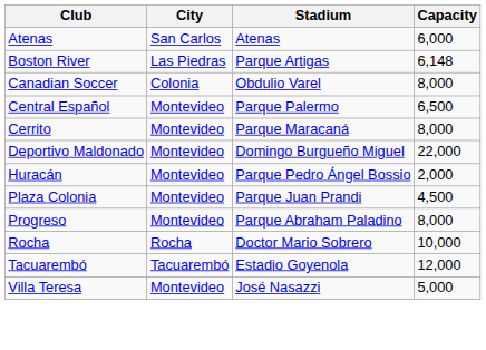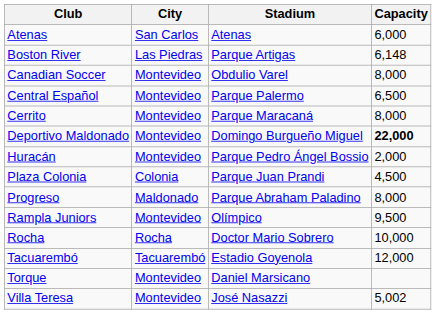Canadian Soccer | City: Colonia -> Montevideo
Deportivo Maldonado | Capacity: normal -> bold
Plaza Colonia | City: Montevideo -> Colonia
Progreso | City: Montevideo -> Maldonado
+ row: Rampla Juniors | Montevideo | Olímpico | 9,500
+ row: Torque | Montevideo | Daniel Marsicano
Villa Teresa | Capacity: 5,000 -> 5,002
